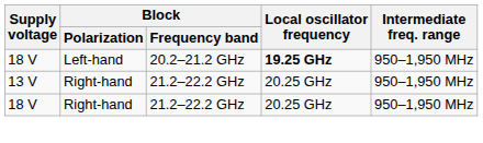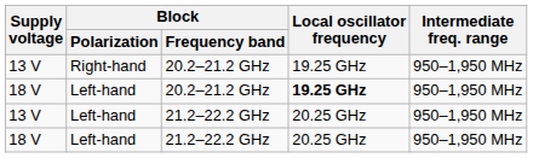+ row: 13 V | Right-hand | 20.2–21.2 GHz | 19.25 GHz | 950–1,950 MHz
13 V / 21.2–22.2 GHz | Block / Polarization: Right-hand -> Left-hand
18 V / 21.2–22.2 GHz | Block / Polarization: Right-hand -> Left-hand
